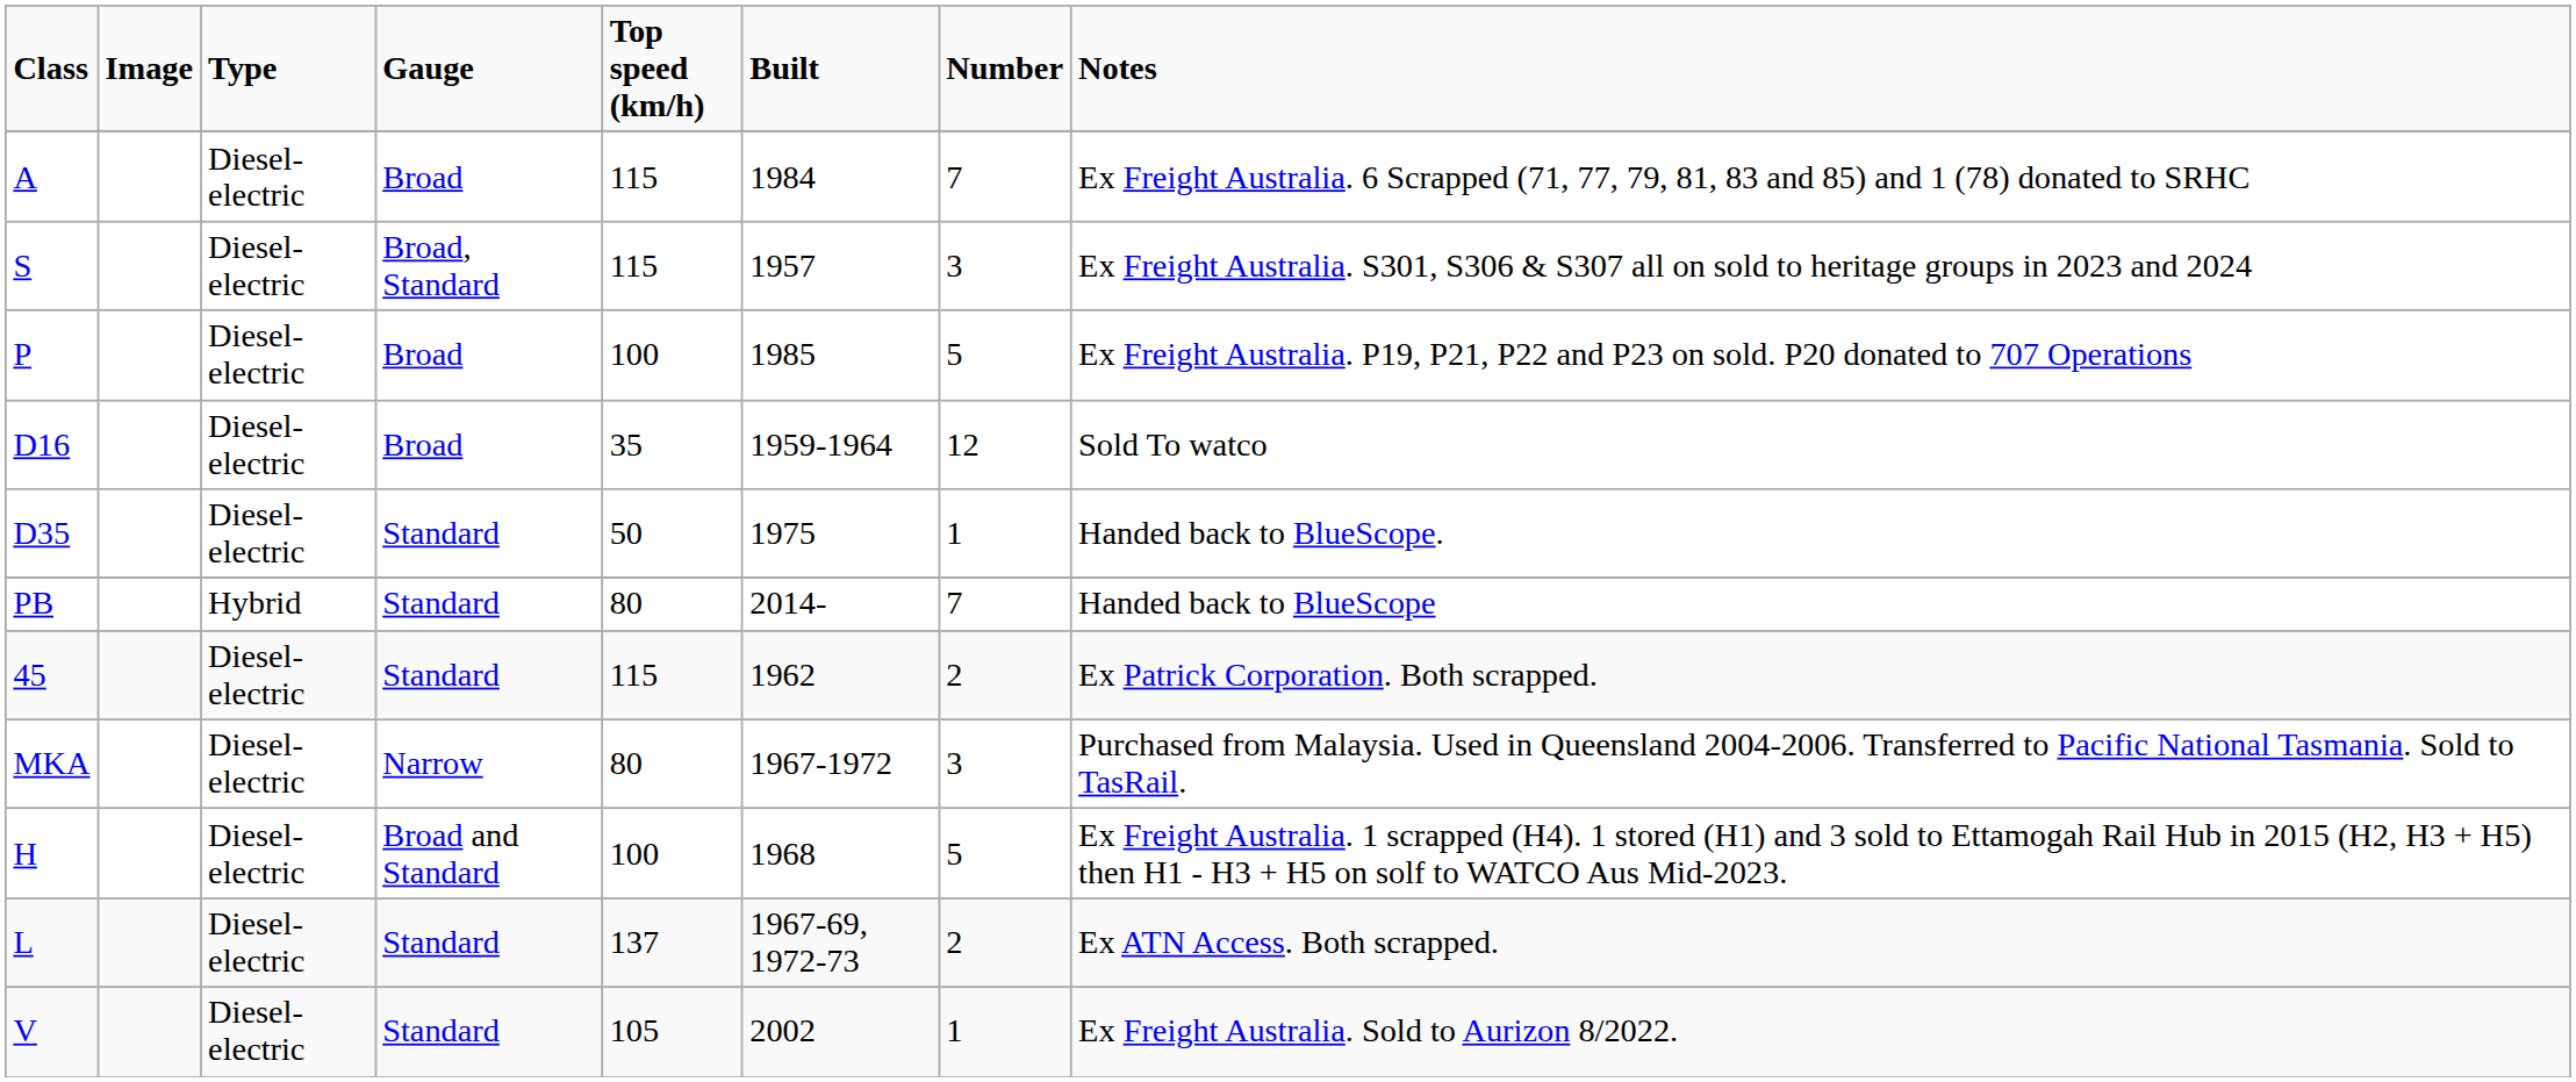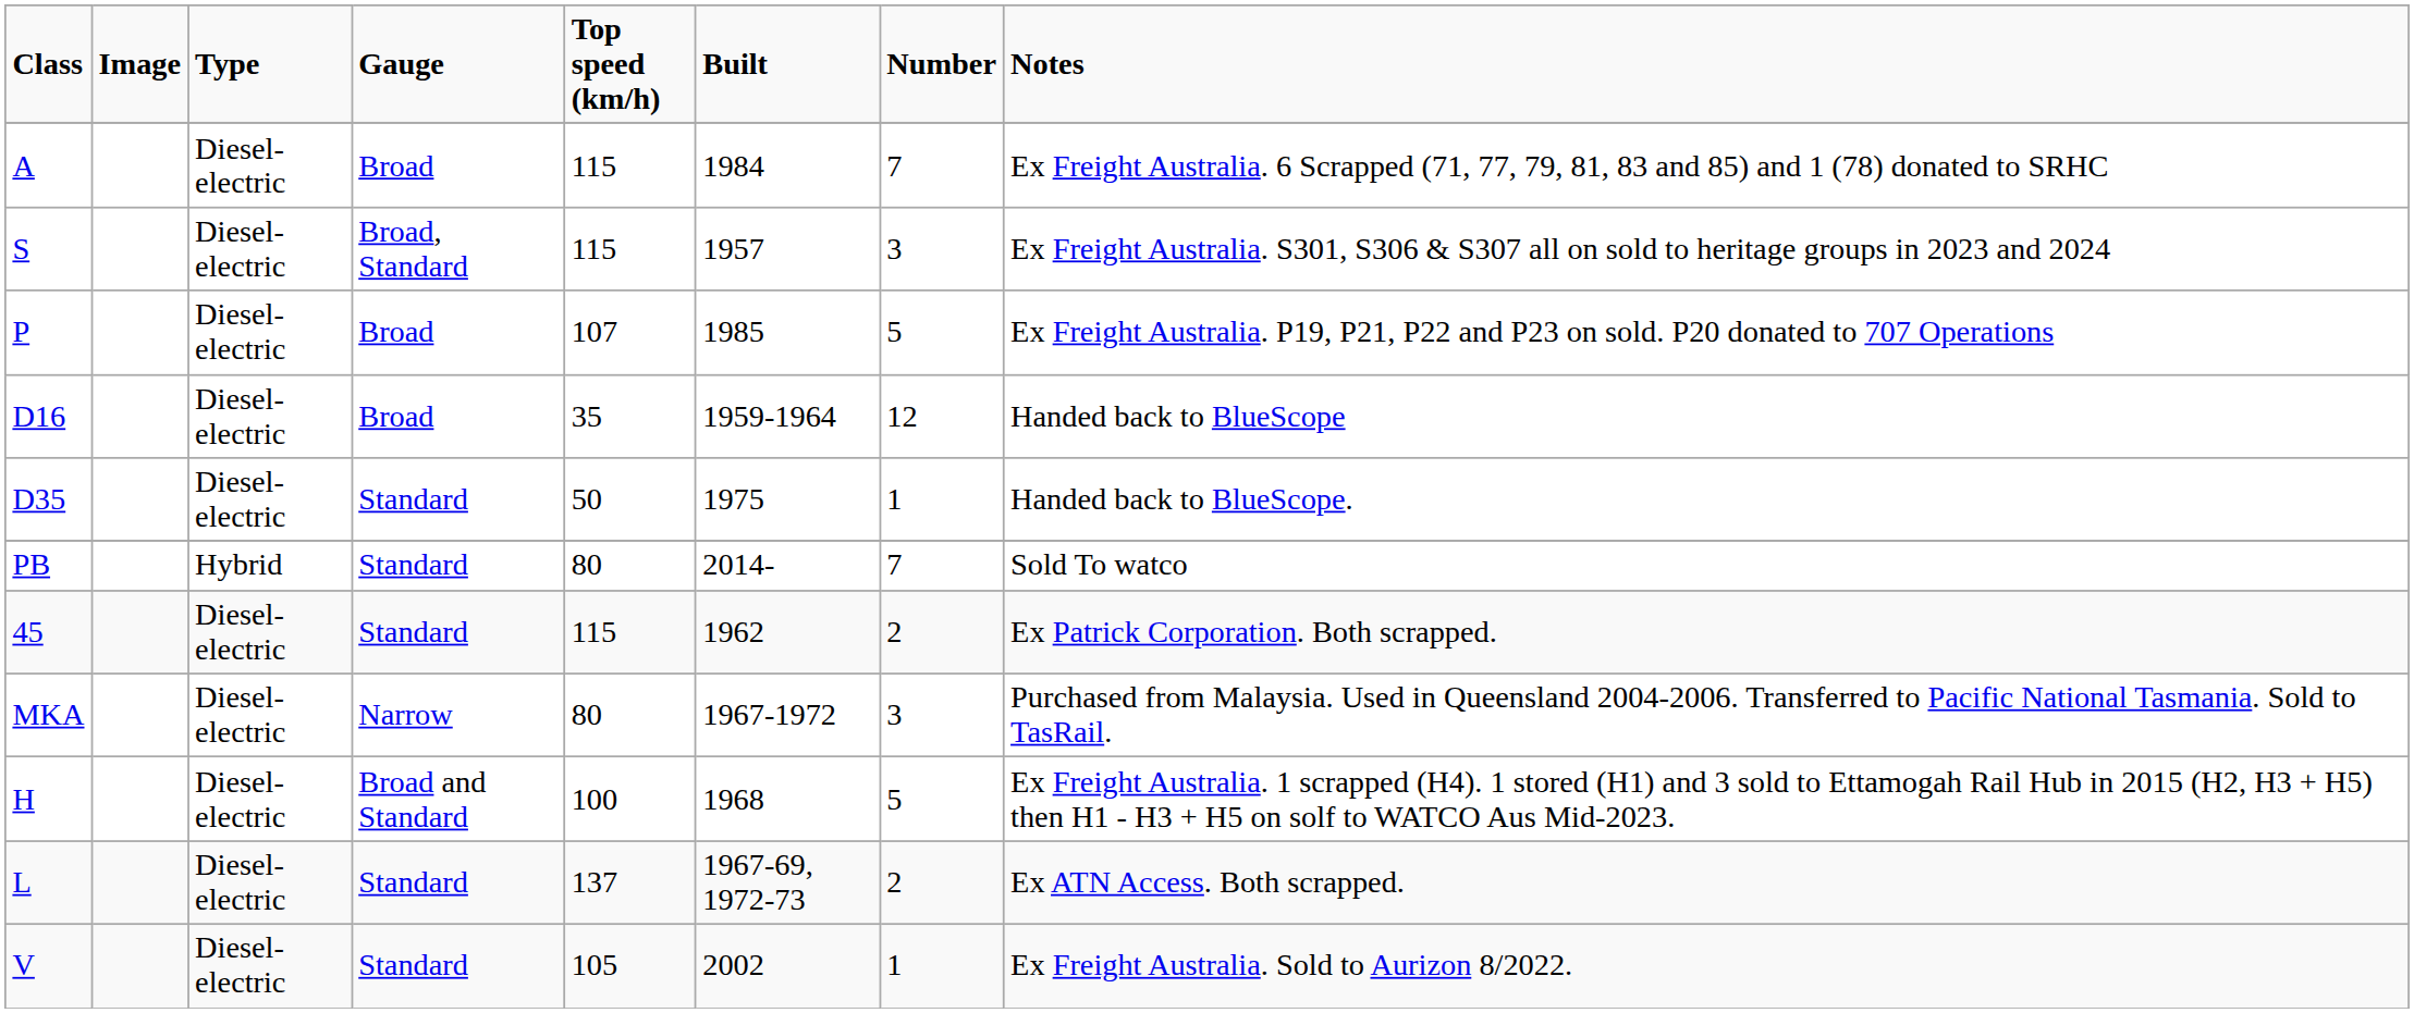P | Top speed (km/h): 100 -> 107
D16 | Notes: Sold To watco -> Handed back to BlueScope
PB | Notes: Handed back to BlueScope -> Sold To watco
